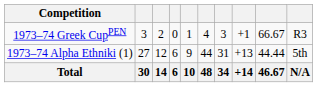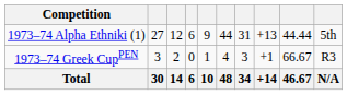rows swapped: 1973–74 Alpha Ethniki (1) <-> 1973–74 Greek CupPEN
